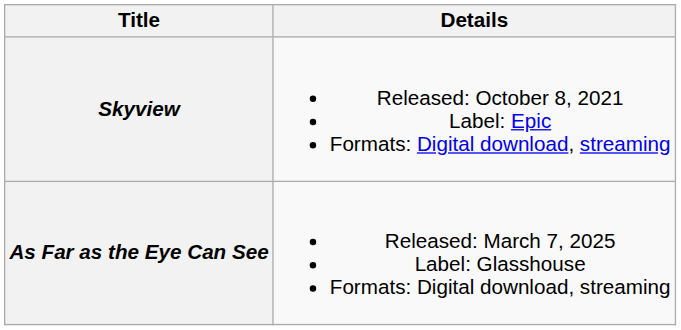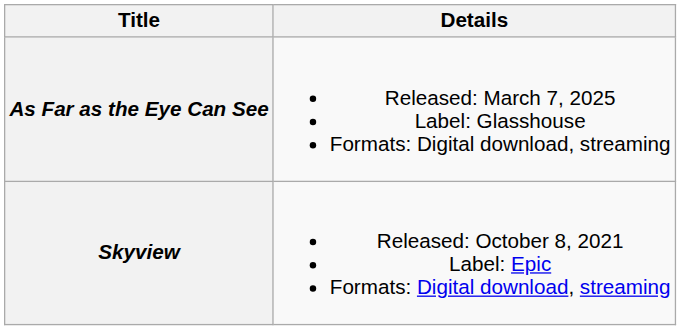rows swapped: Skyview <-> As Far as the Eye Can See
